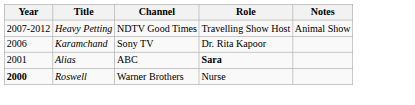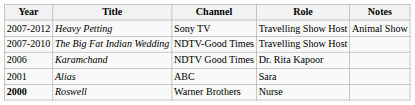Heavy Petting | Channel: NDTV Good Times -> Sony TV
+ row: 2007-2010 | The Big Fat Indian Wedding | NDTV-Good Times | Travelling Show Host
Karamchand | Channel: Sony TV -> NDTV Good Times
Alias | Role: bold -> normal
